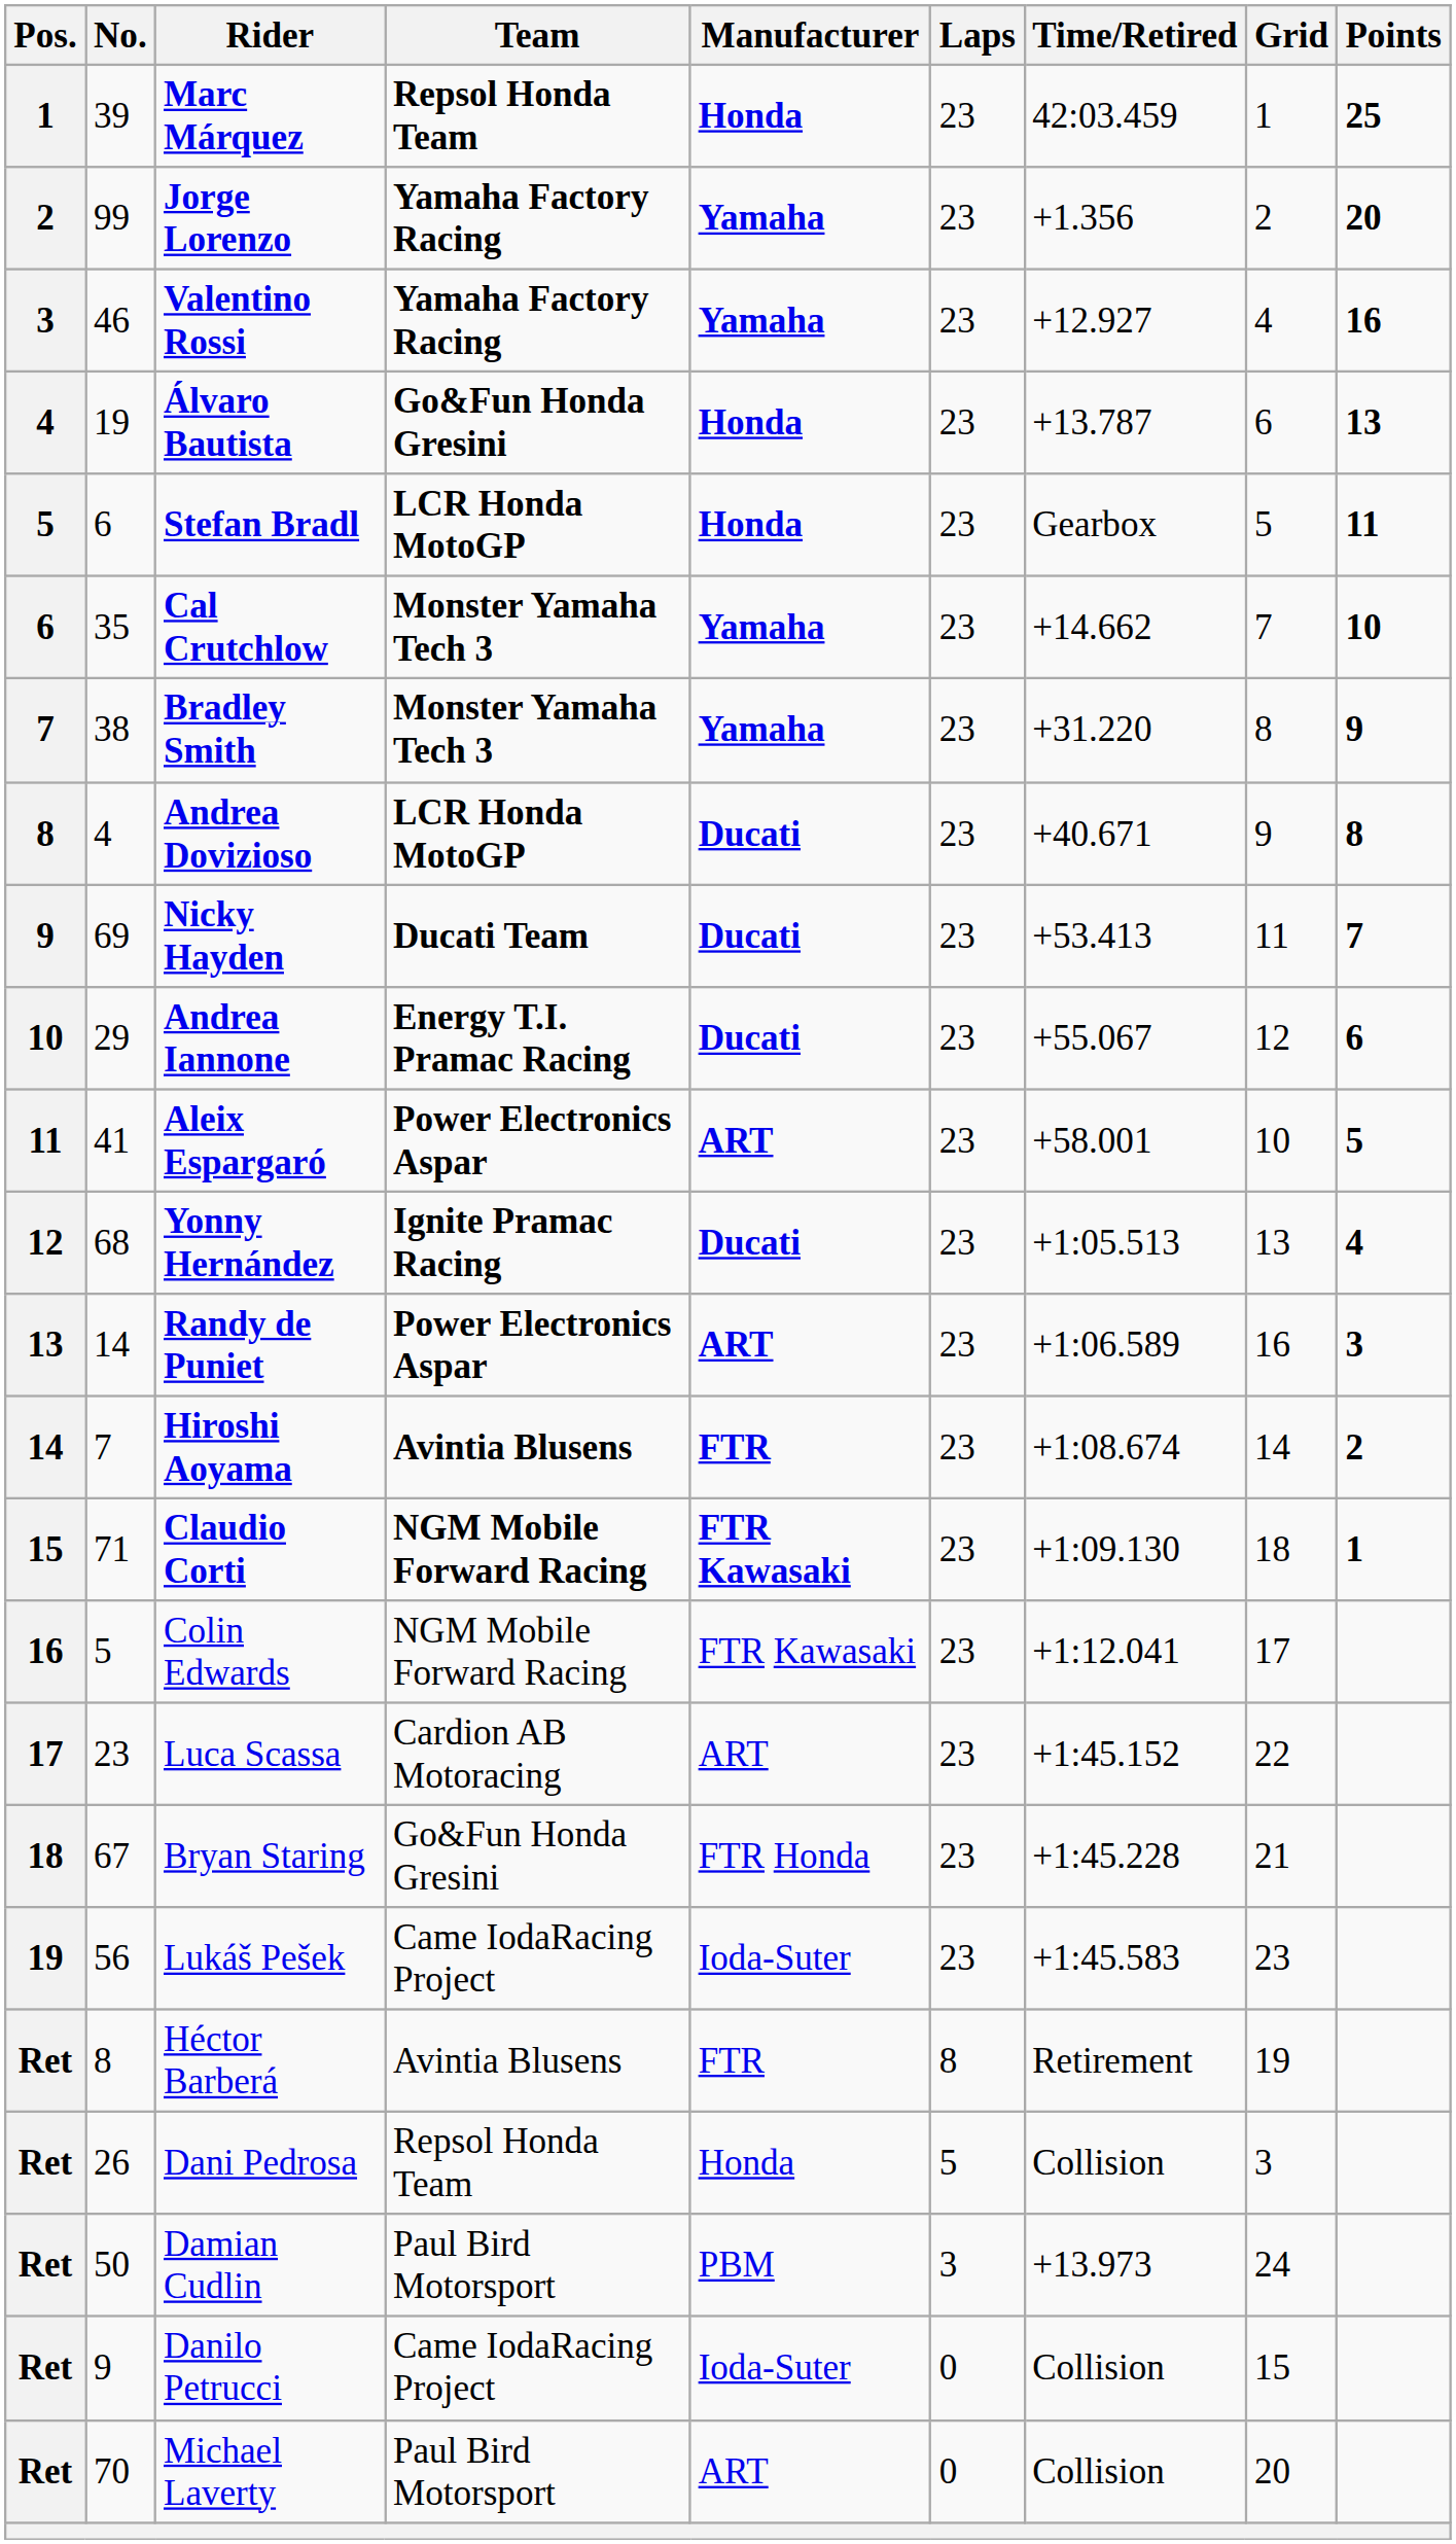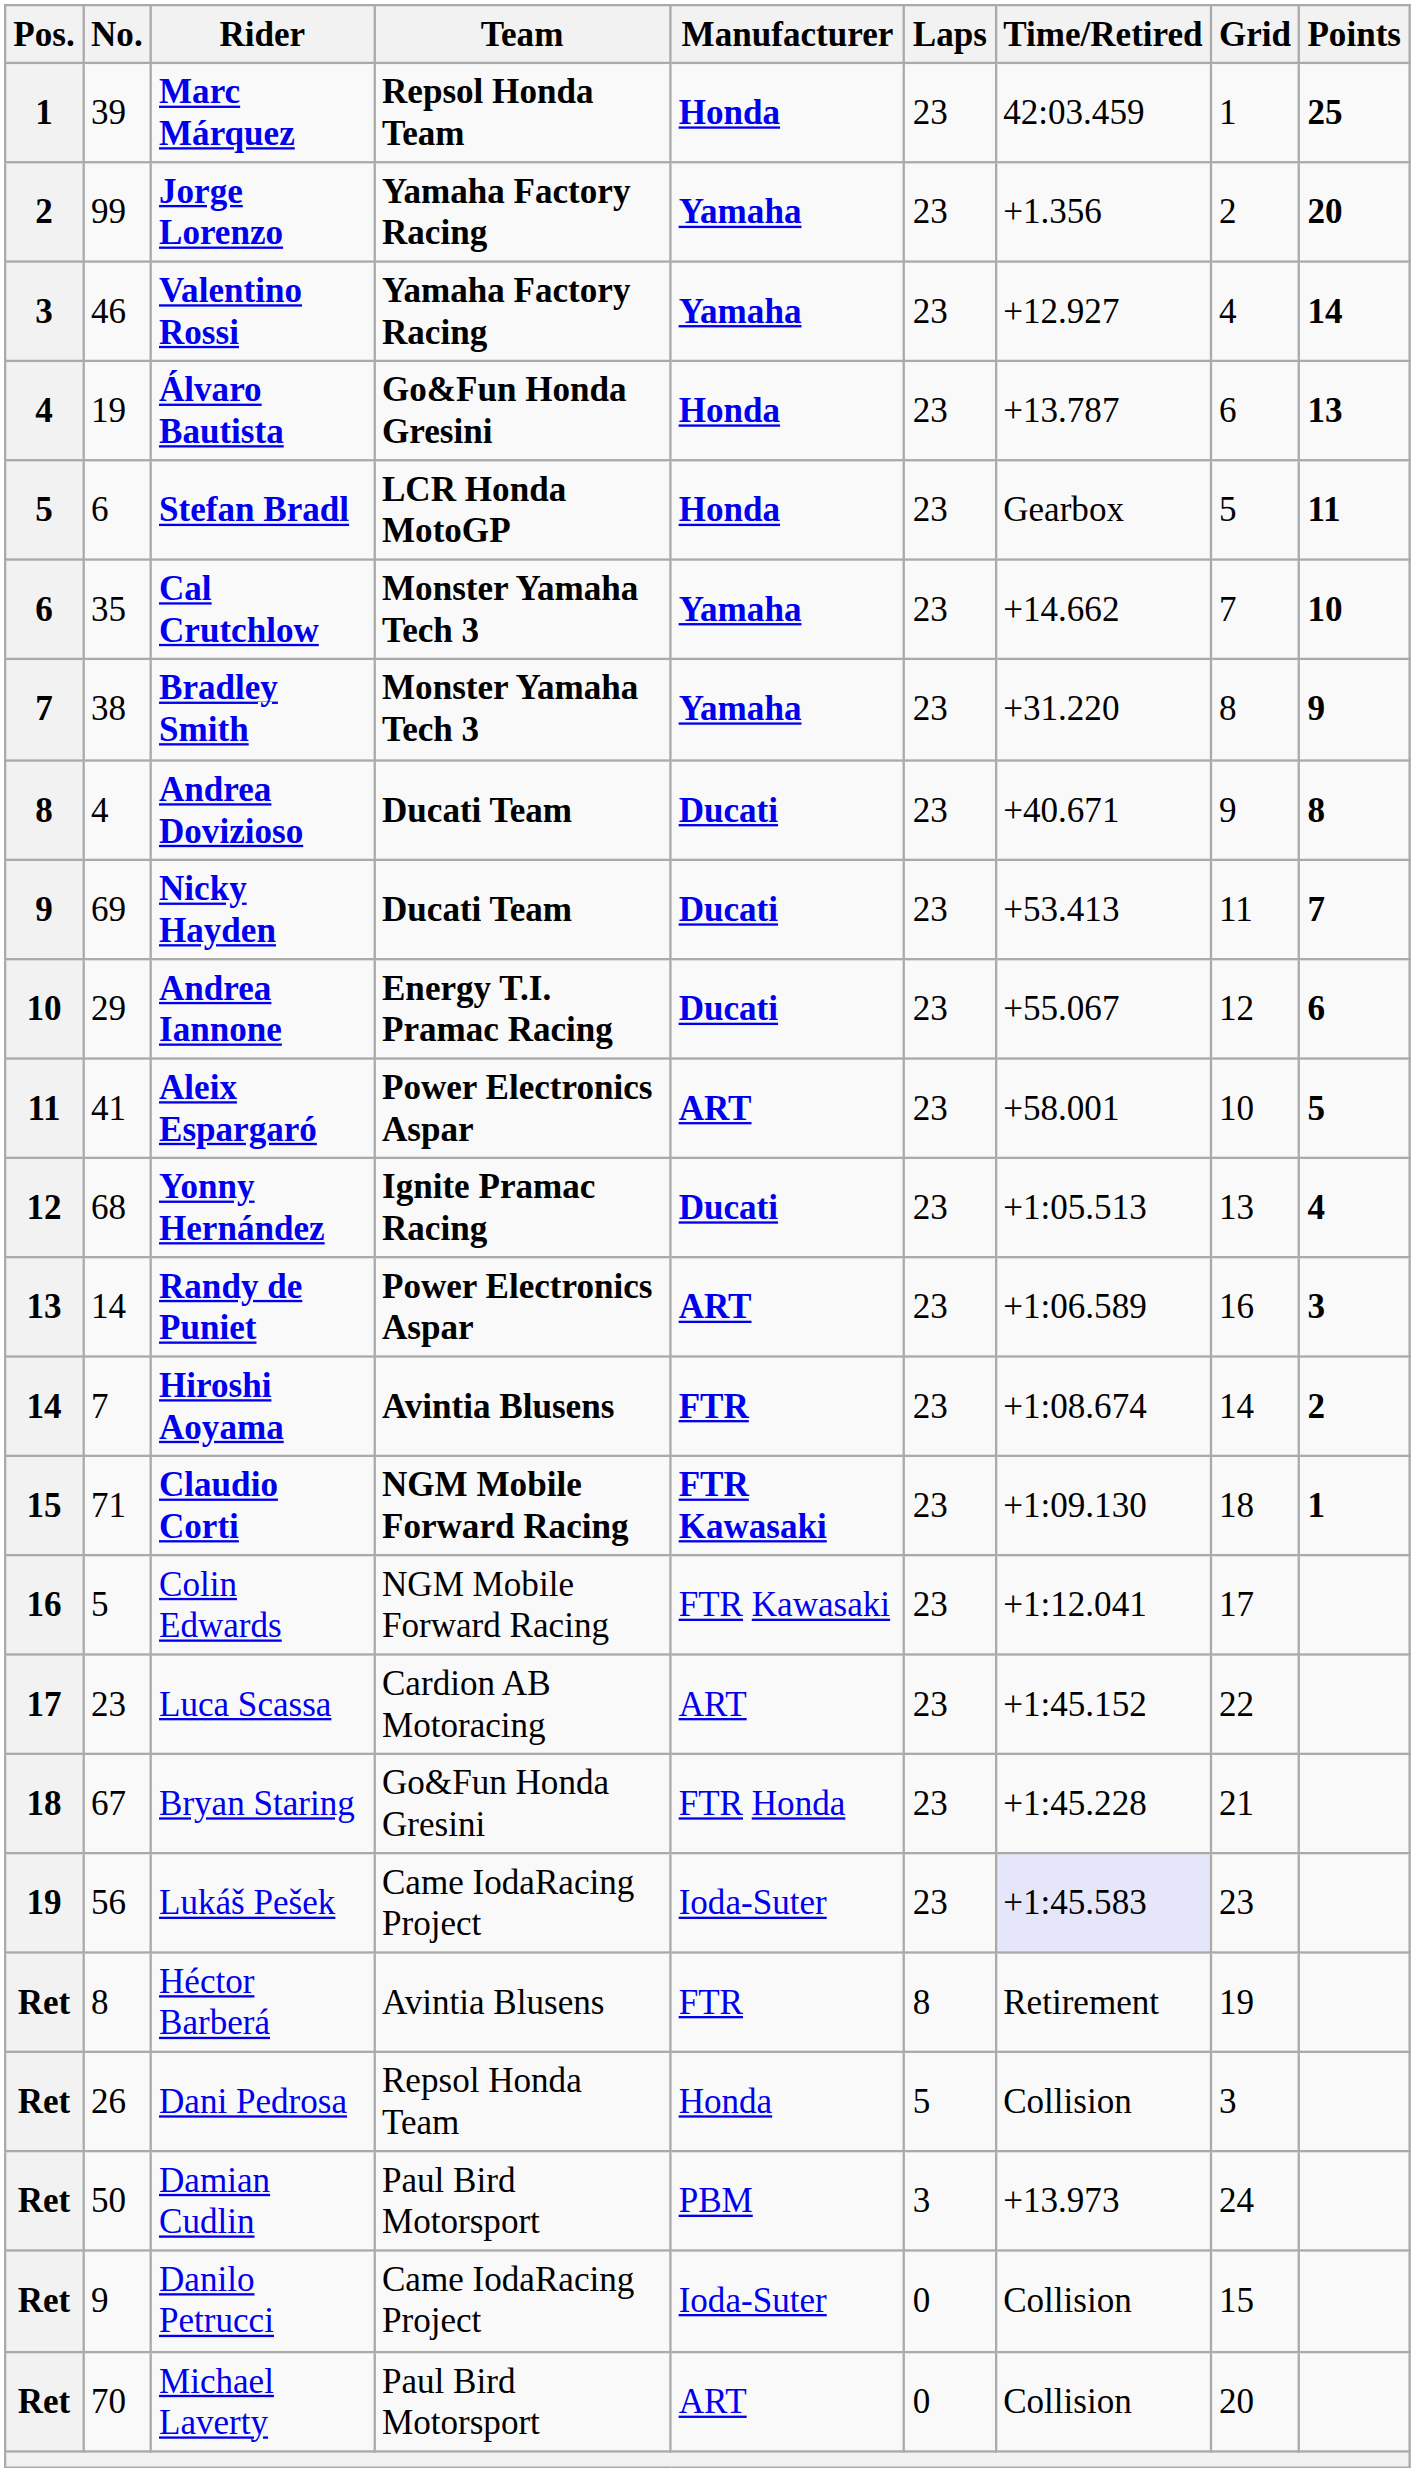Valentino Rossi | Points: 16 -> 14
Andrea Dovizioso | Team: LCR Honda MotoGP -> Ducati Team
Lukáš Pešek | Time/Retired: no background -> lavender background
